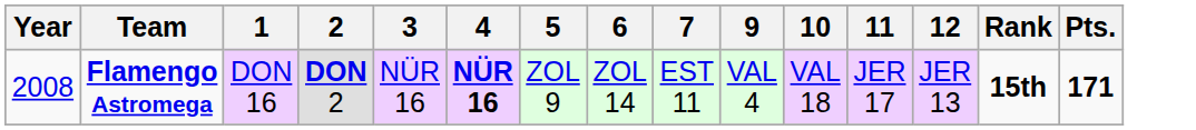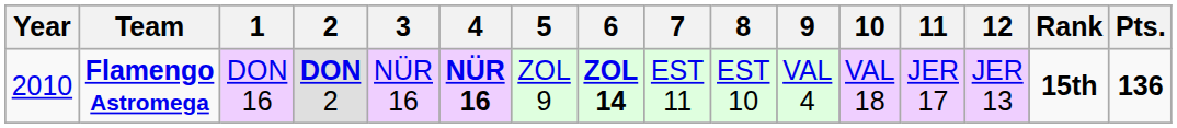+ column: 8 | EST 10
Flamengo Astromega | Year: 2008 -> 2010
Flamengo Astromega | 6: normal -> bold
Flamengo Astromega | Pts.: 171 -> 136
